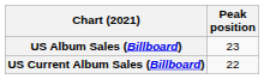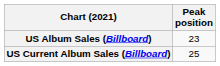US Current Album Sales (Billboard) | Peak position: 22 -> 25
